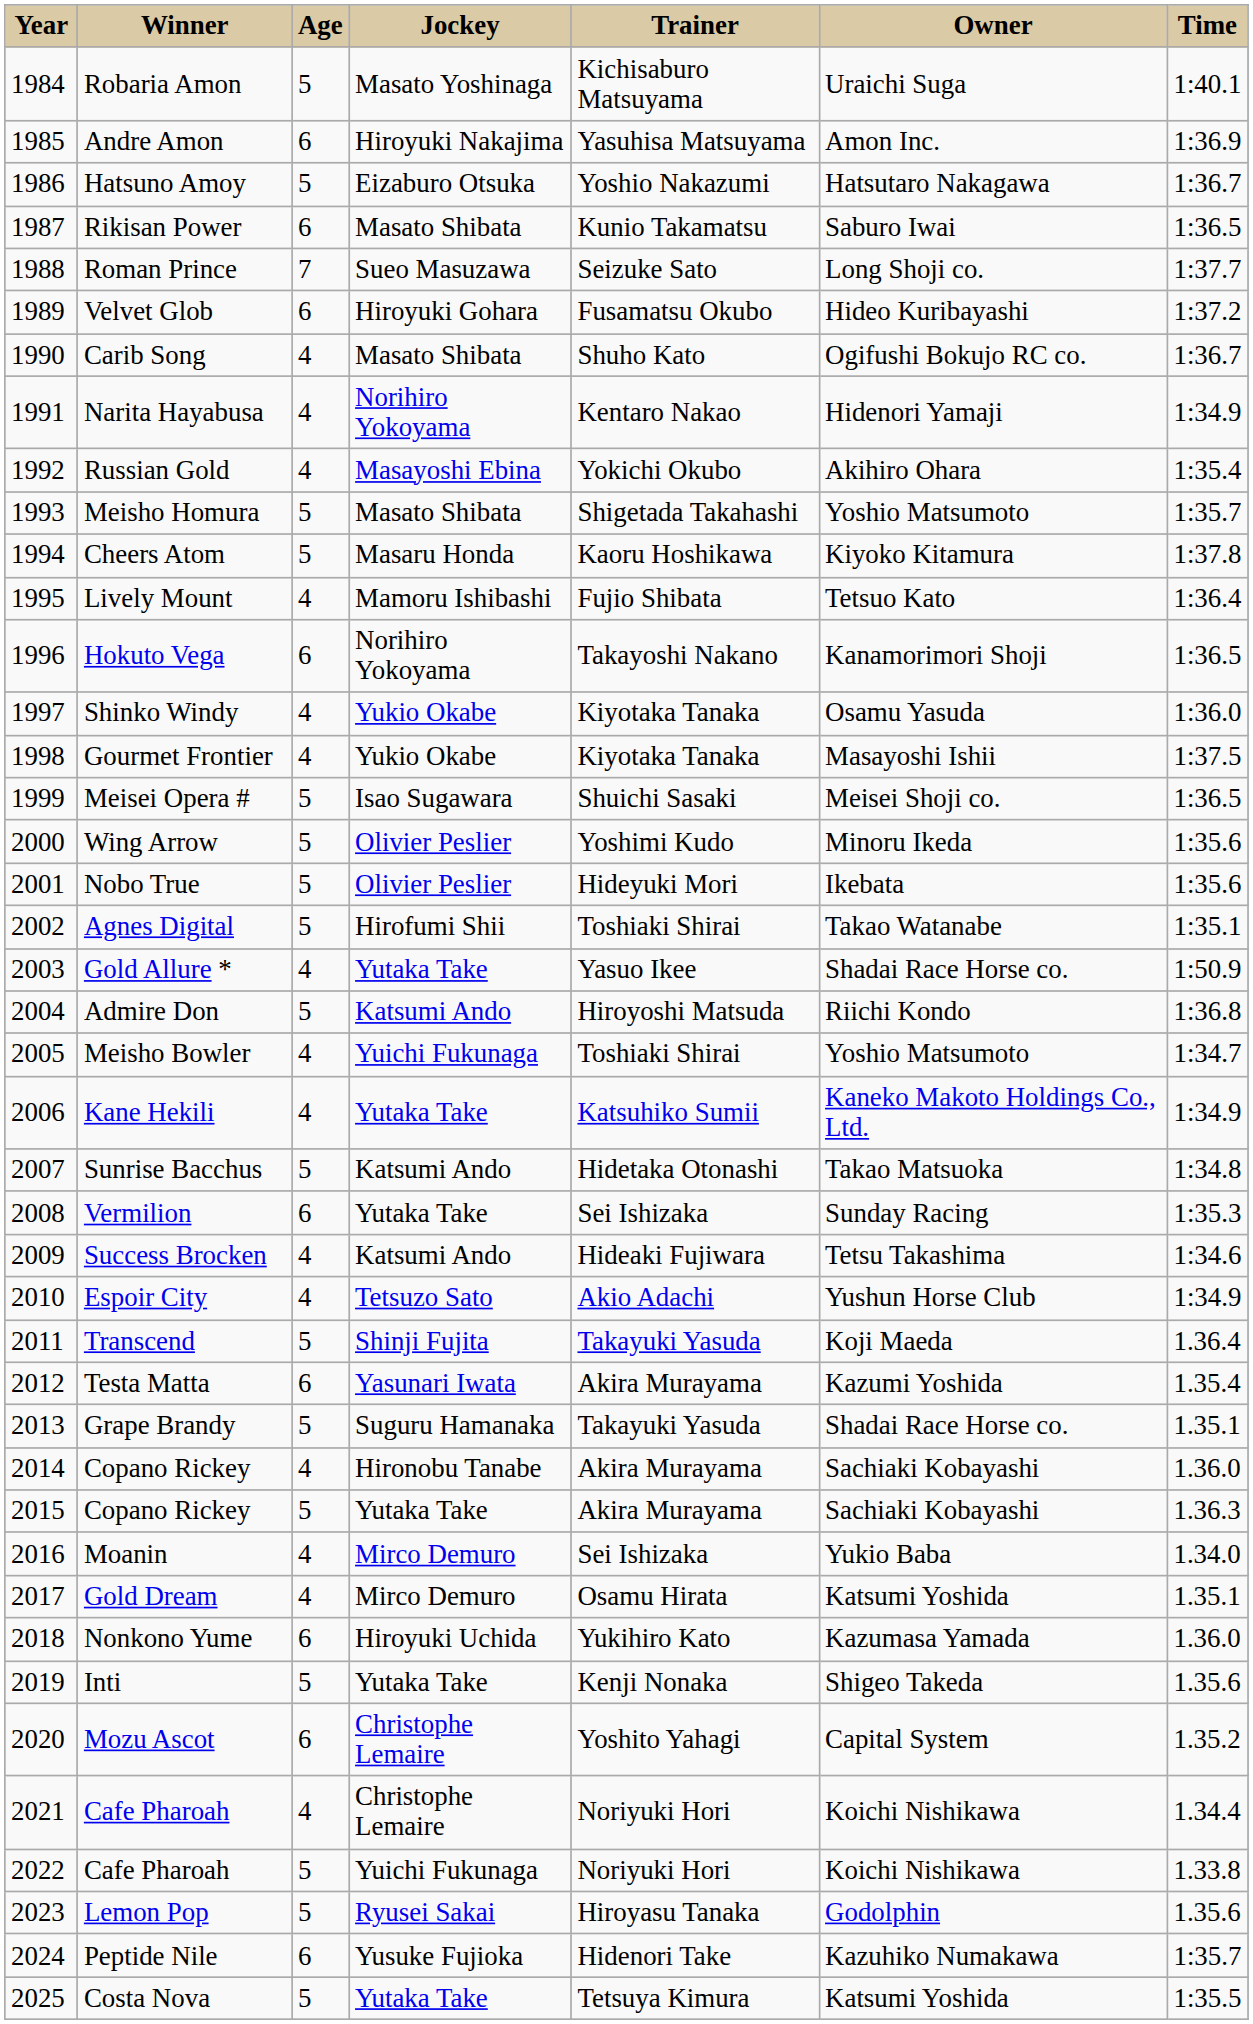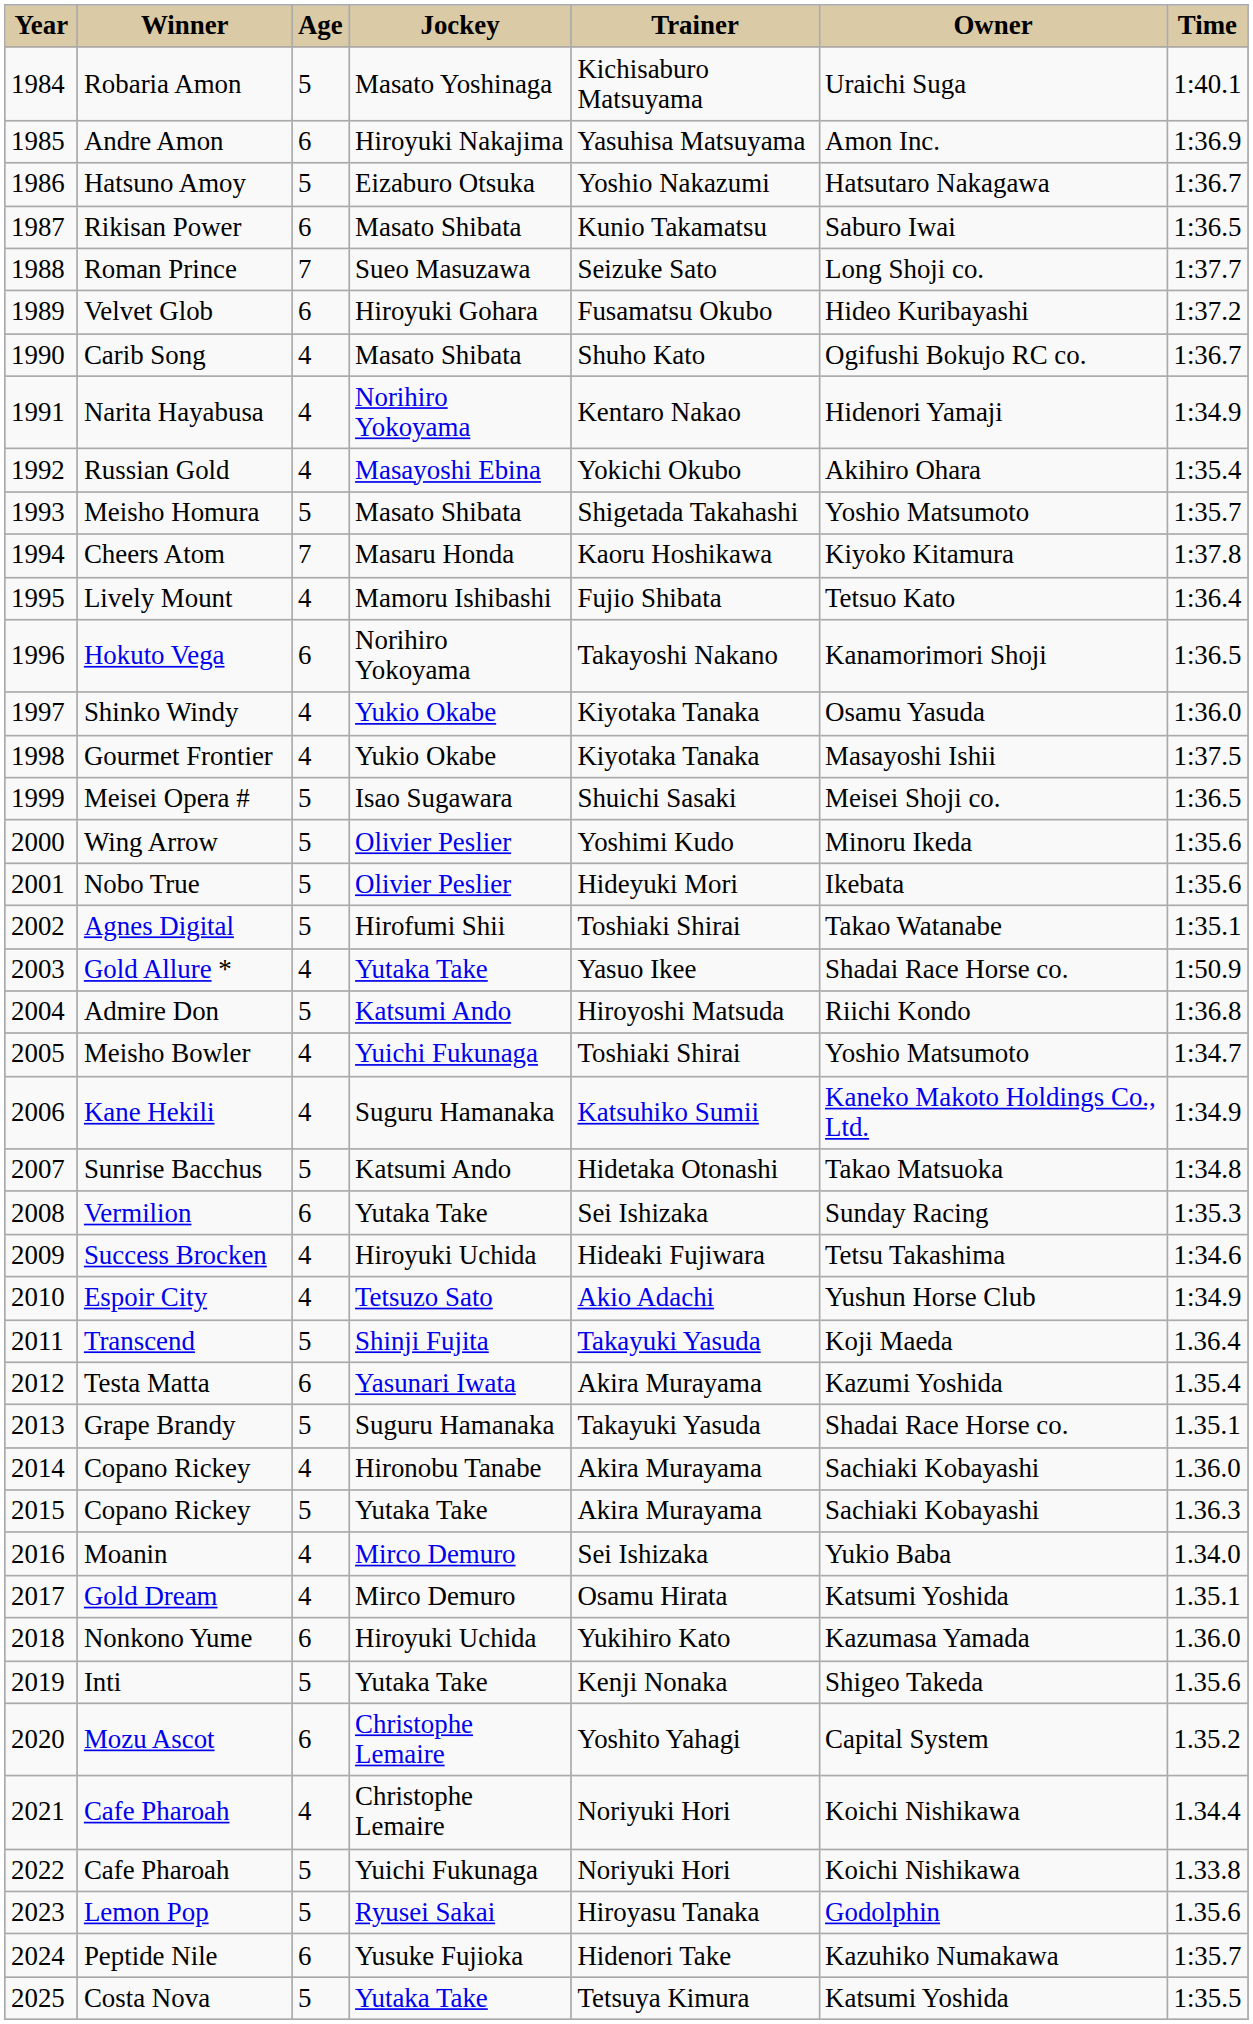Cheers Atom | Age: 5 -> 7
Kane Hekili | Jockey: Yutaka Take -> Suguru Hamanaka
Success Brocken | Jockey: Katsumi Ando -> Hiroyuki Uchida
